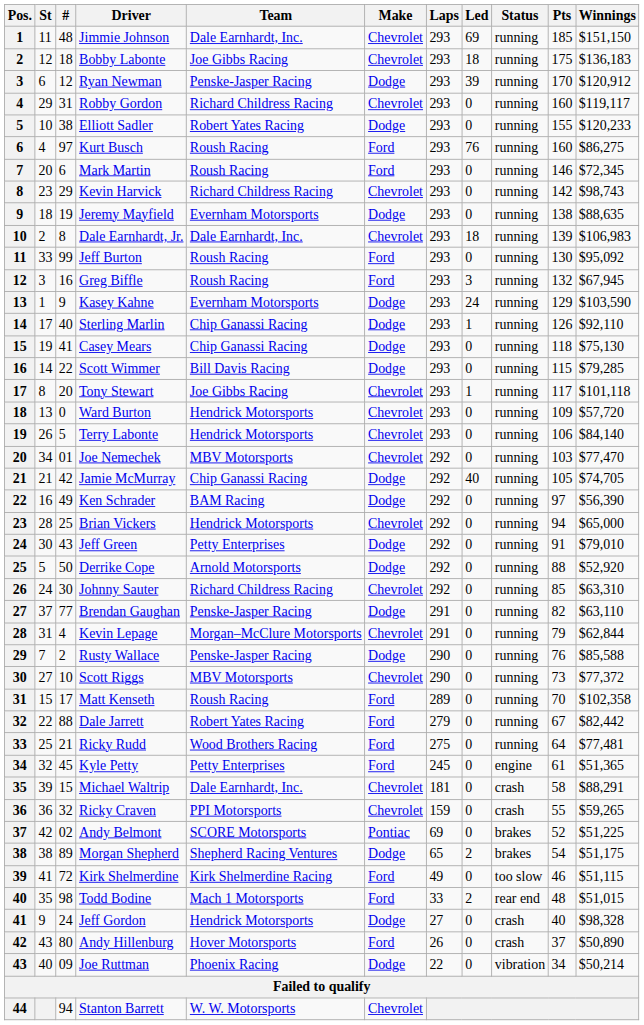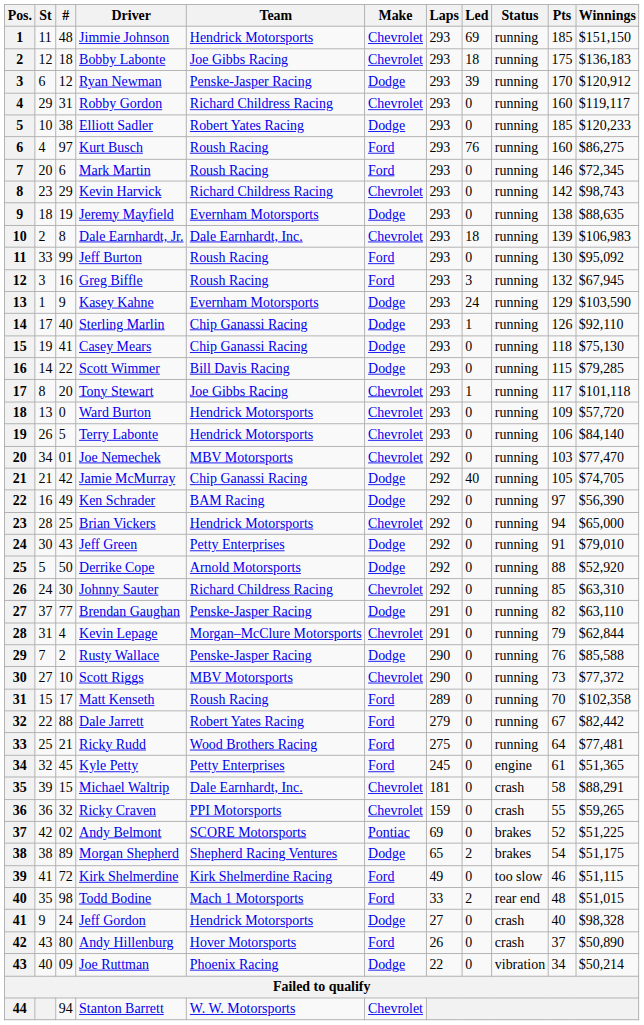Jimmie Johnson | Team: Dale Earnhardt, Inc. -> Hendrick Motorsports
Elliott Sadler | Pts: 155 -> 185
